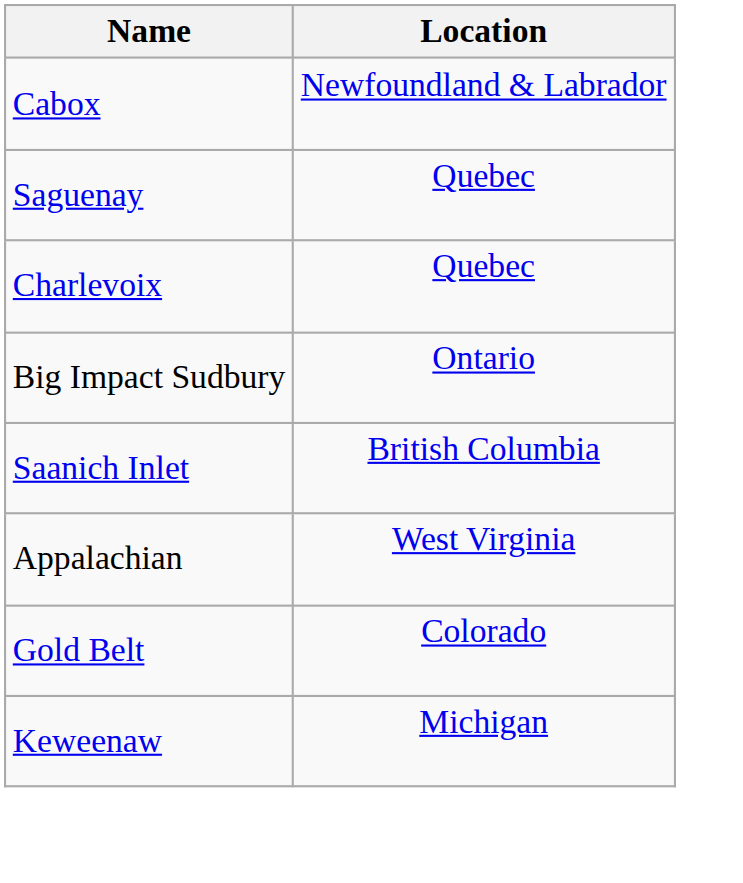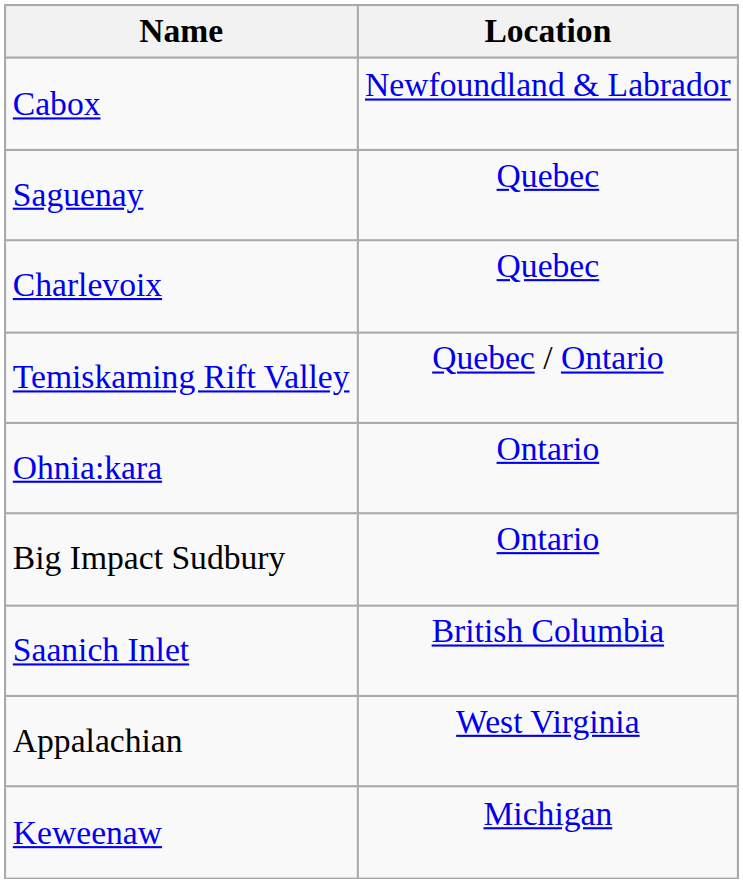+ row: Temiskaming Rift Valley | Quebec / Ontario
+ row: Ohnia:kara | Ontario
- row: Gold Belt | Colorado
